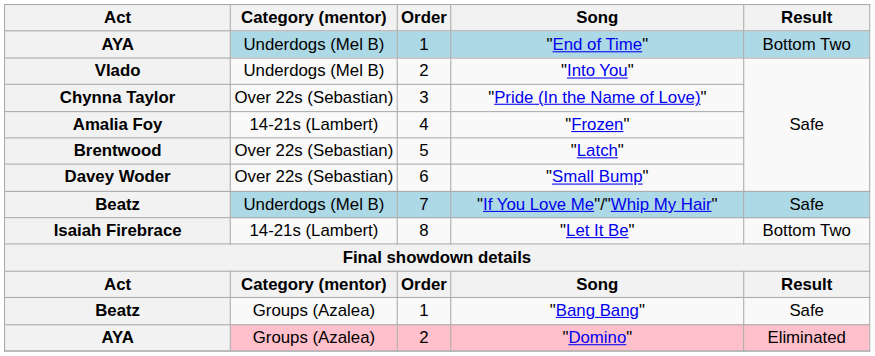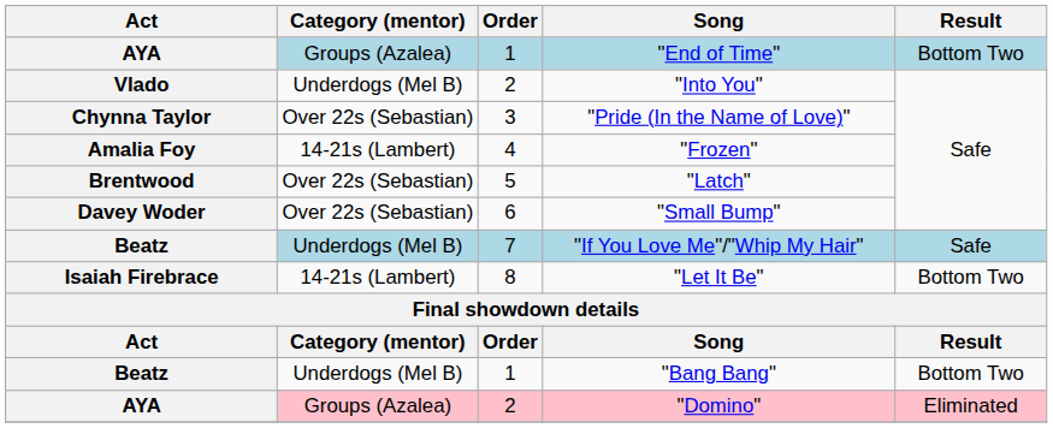"End of Time" | Category (mentor): Underdogs (Mel B) -> Groups (Azalea)
"Bang Bang" | Category (mentor): Groups (Azalea) -> Underdogs (Mel B)
"Bang Bang" | Result: Safe -> Bottom Two
